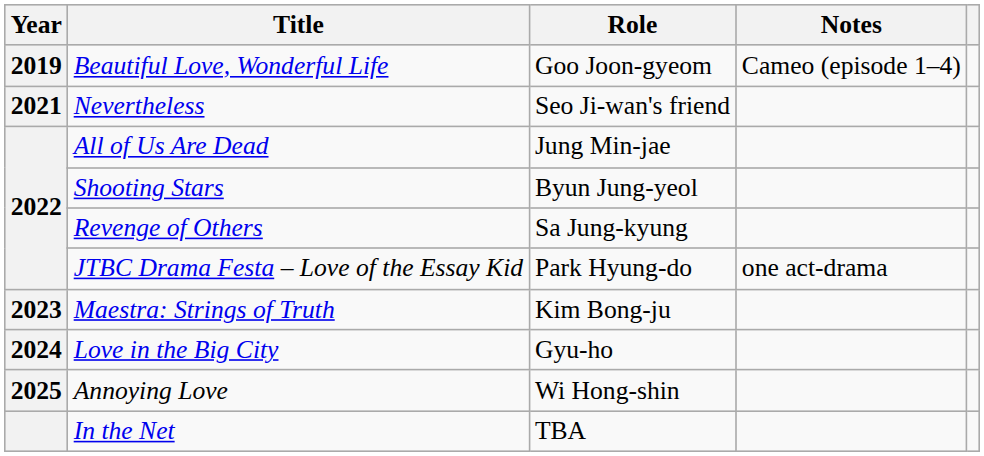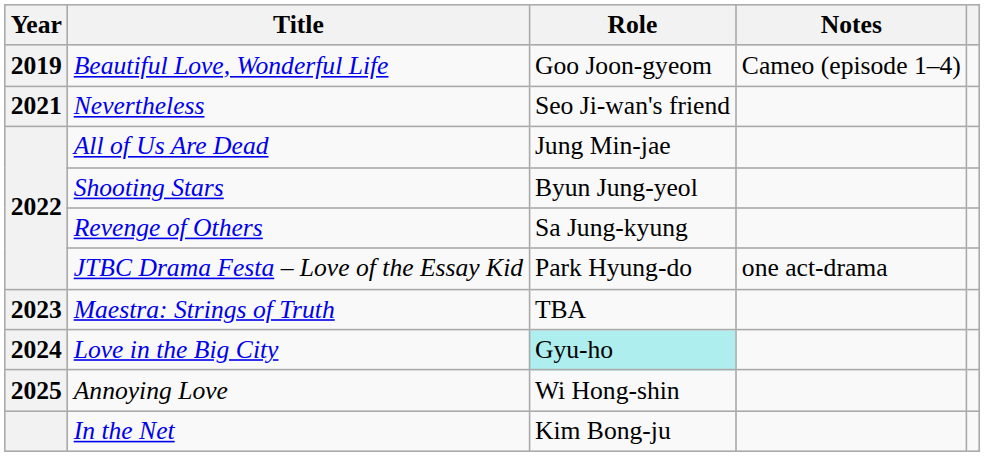Maestra: Strings of Truth | Role: Kim Bong-ju -> TBA
Love in the Big City | Role: no background -> paleturquoise background
In the Net | Role: TBA -> Kim Bong-ju
